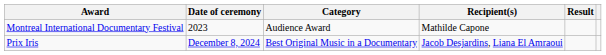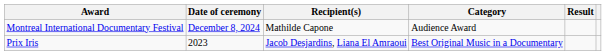columns swapped: Category <-> Recipient(s)
Montreal International Documentary Festival | Date of ceremony: 2023 -> December 8, 2024
Prix Iris | Date of ceremony: December 8, 2024 -> 2023
